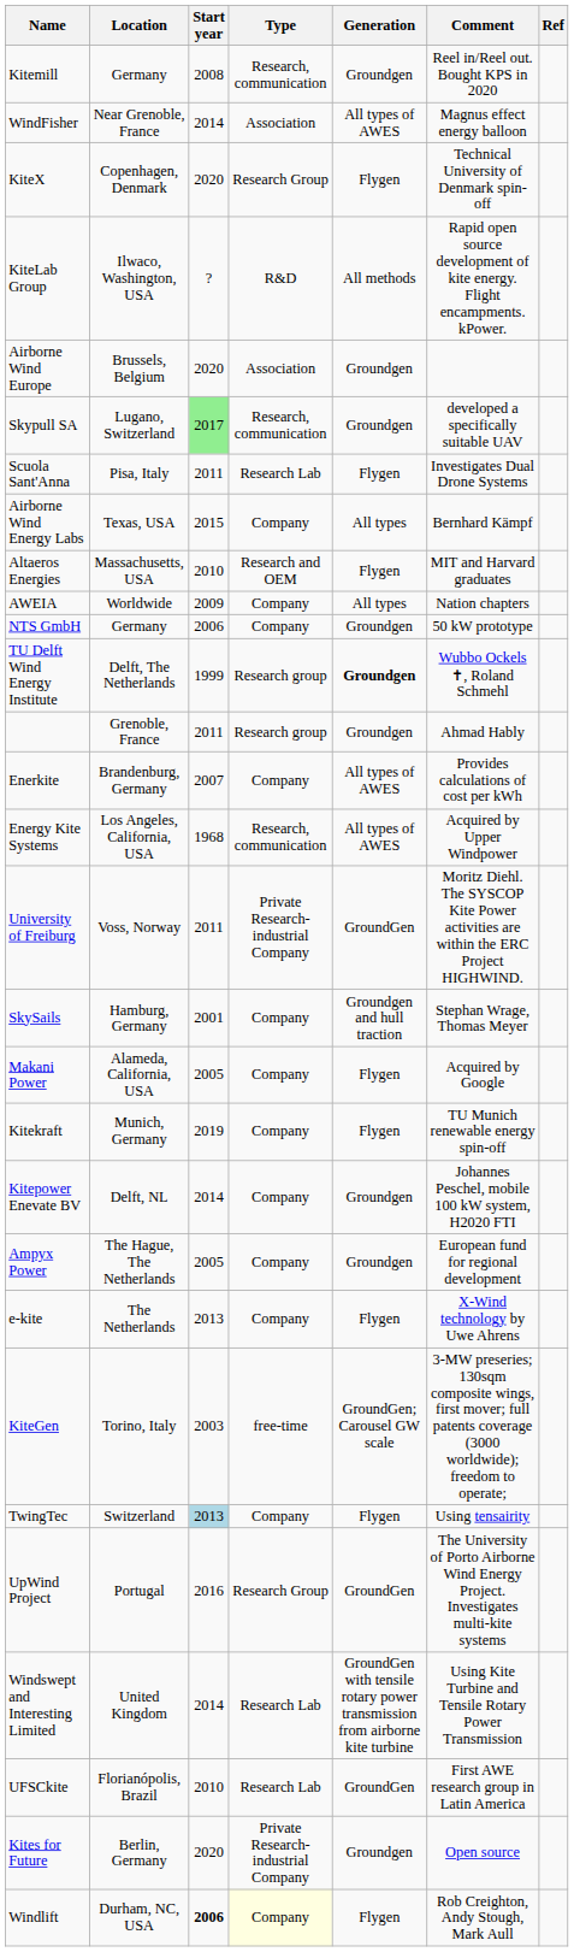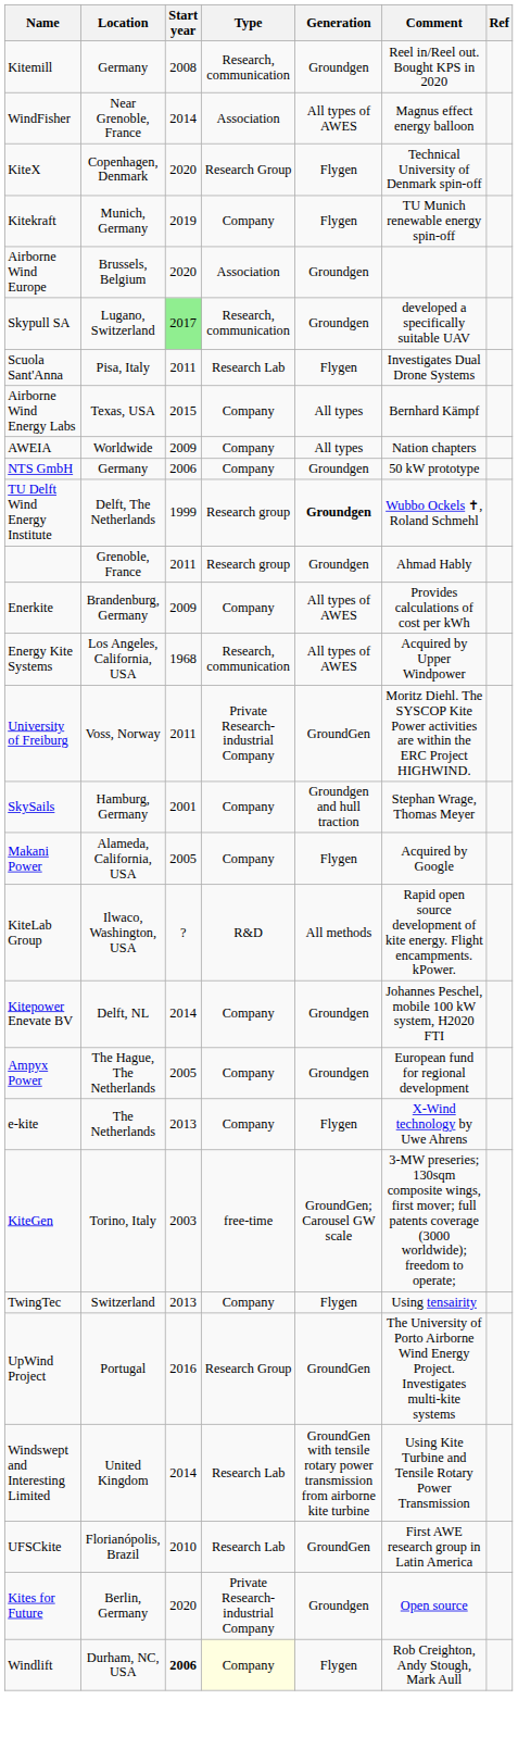rows swapped: Kitekraft <-> KiteLab Group
- row: Altaeros Energies | Massachusetts, USA | 2010 | Research and OEM | Flygen | MIT and Harvard graduates
Enerkite | Start year: 2007 -> 2009
TwingTec | Start year: lightblue background -> no background
